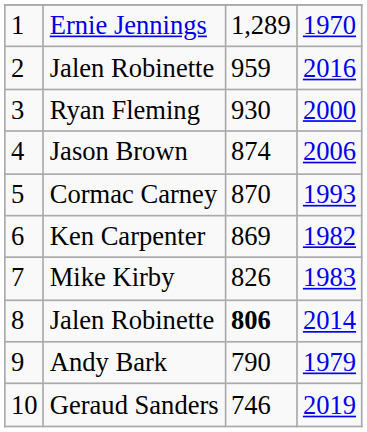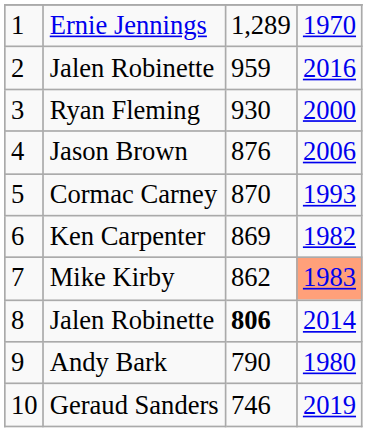Jason Brown | column 3: 874 -> 876
Mike Kirby | column 3: 826 -> 862
Mike Kirby | column 4: no background -> lightsalmon background
Andy Bark | column 4: 1979 -> 1980
